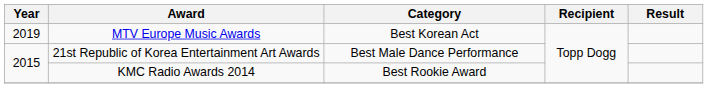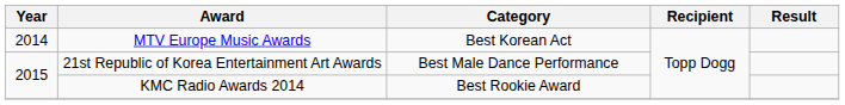MTV Europe Music Awards | Year: 2019 -> 2014
